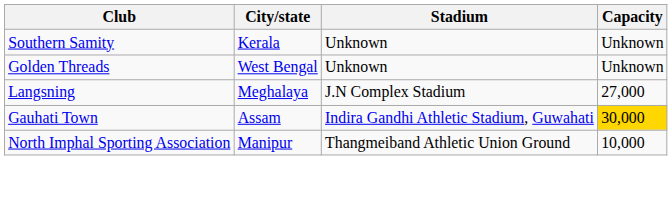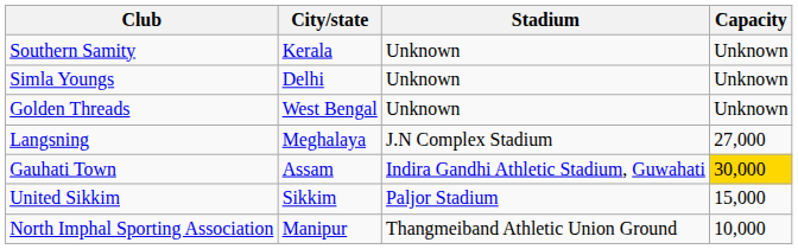+ row: Simla Youngs | Delhi | Unknown | Unknown
+ row: United Sikkim | Sikkim | Paljor Stadium | 15,000
